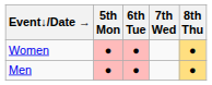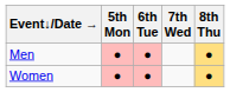rows swapped: Men <-> Women
